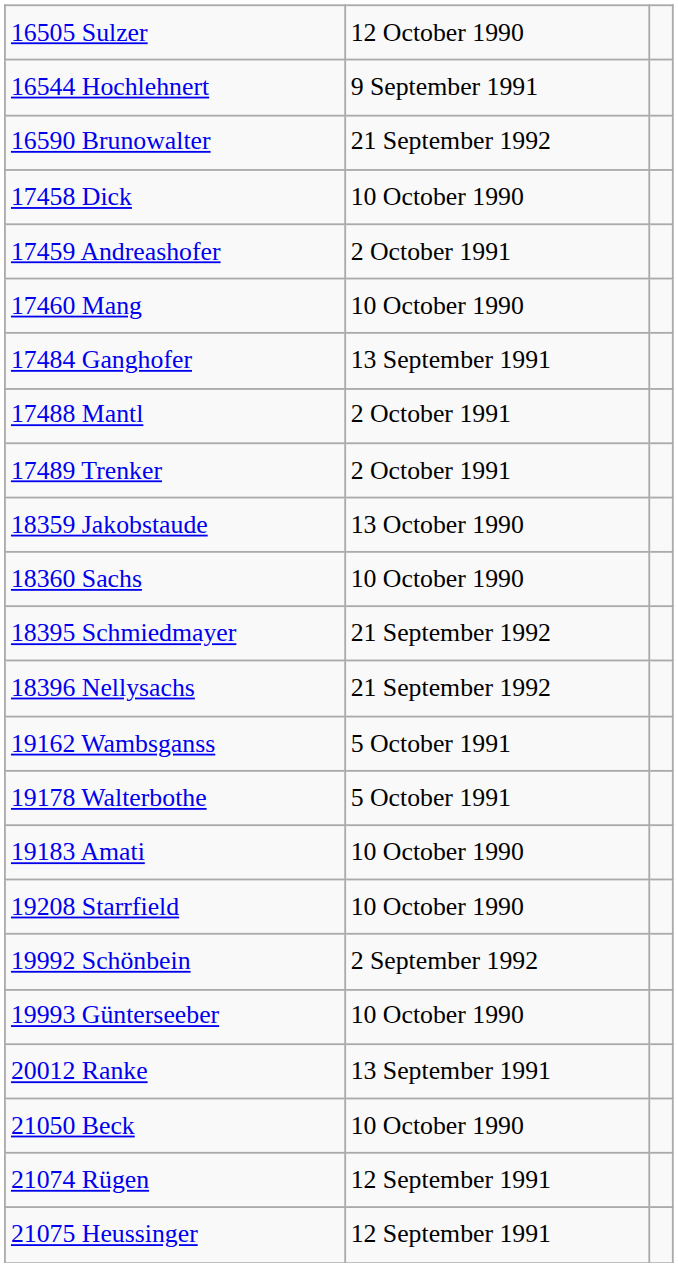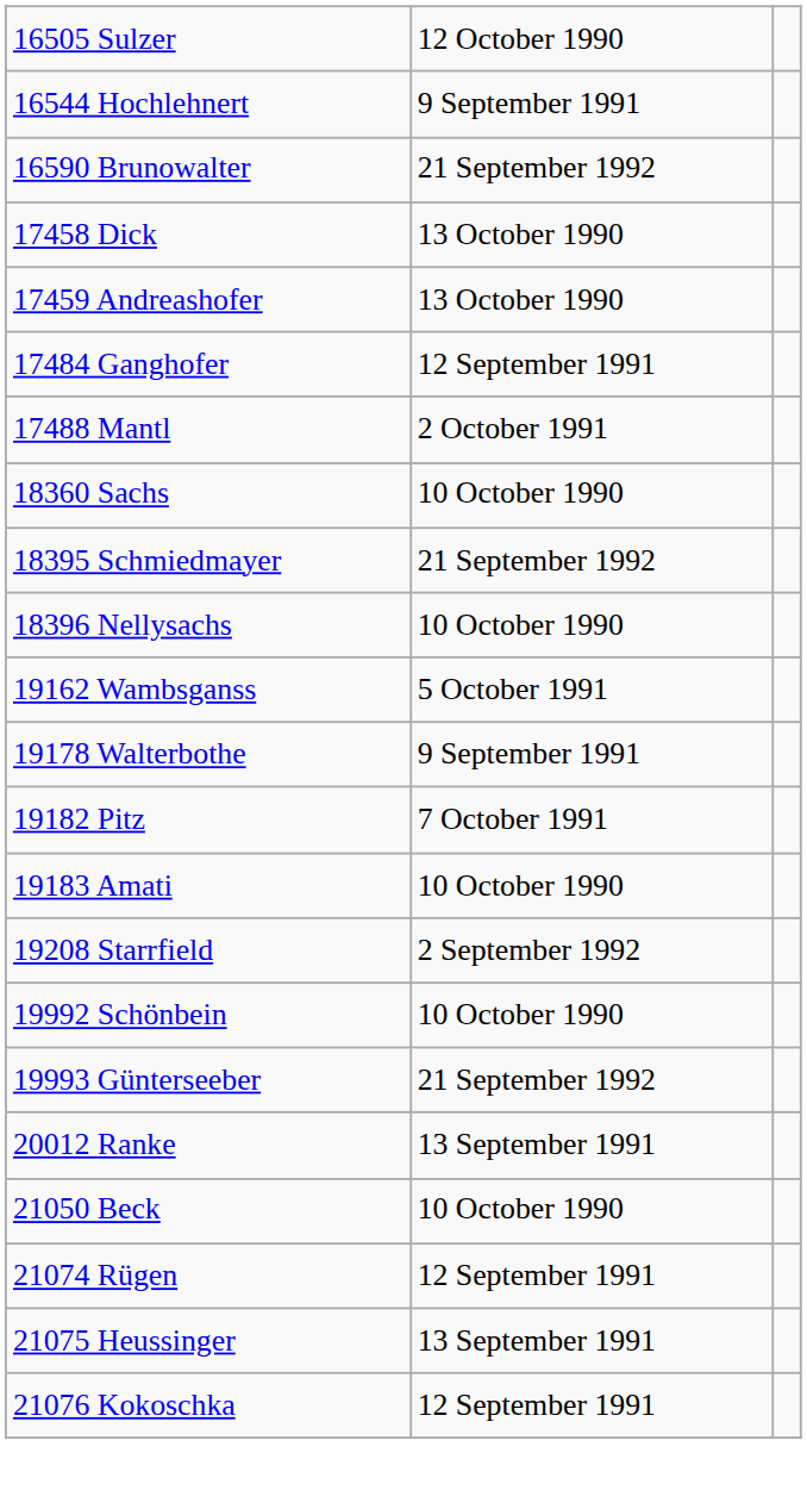17458 Dick | column 2: 10 October 1990 -> 13 October 1990
17459 Andreashofer | column 2: 2 October 1991 -> 13 October 1990
- row: 17460 Mang | 10 October 1990
17484 Ganghofer | column 2: 13 September 1991 -> 12 September 1991
- row: 17489 Trenker | 2 October 1991
- row: 18359 Jakobstaude | 13 October 1990
18396 Nellysachs | column 2: 21 September 1992 -> 10 October 1990
19178 Walterbothe | column 2: 5 October 1991 -> 9 September 1991
+ row: 19182 Pitz | 7 October 1991
19208 Starrfield | column 2: 10 October 1990 -> 2 September 1992
19992 Schönbein | column 2: 2 September 1992 -> 10 October 1990
19993 Günterseeber | column 2: 10 October 1990 -> 21 September 1992
21075 Heussinger | column 2: 12 September 1991 -> 13 September 1991
+ row: 21076 Kokoschka | 12 September 1991
